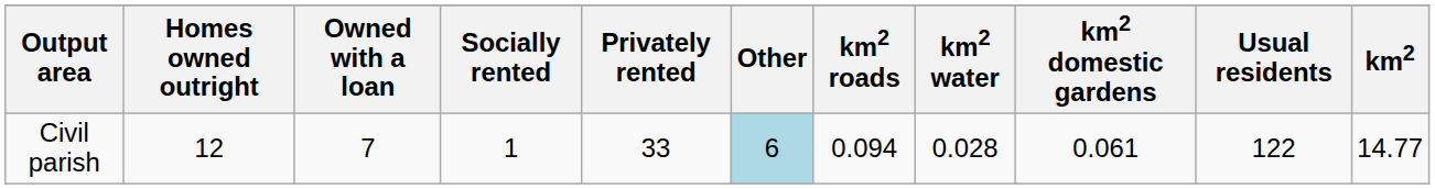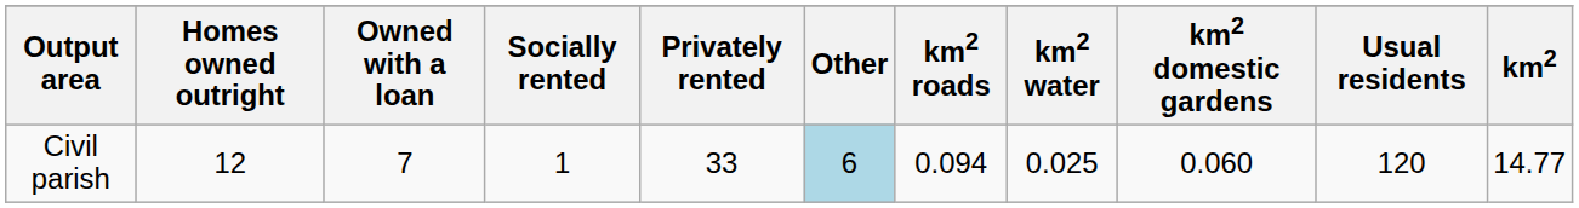Civil parish | km2 water: 0.028 -> 0.025
Civil parish | km2 domestic gardens: 0.061 -> 0.060
Civil parish | Usual residents: 122 -> 120
